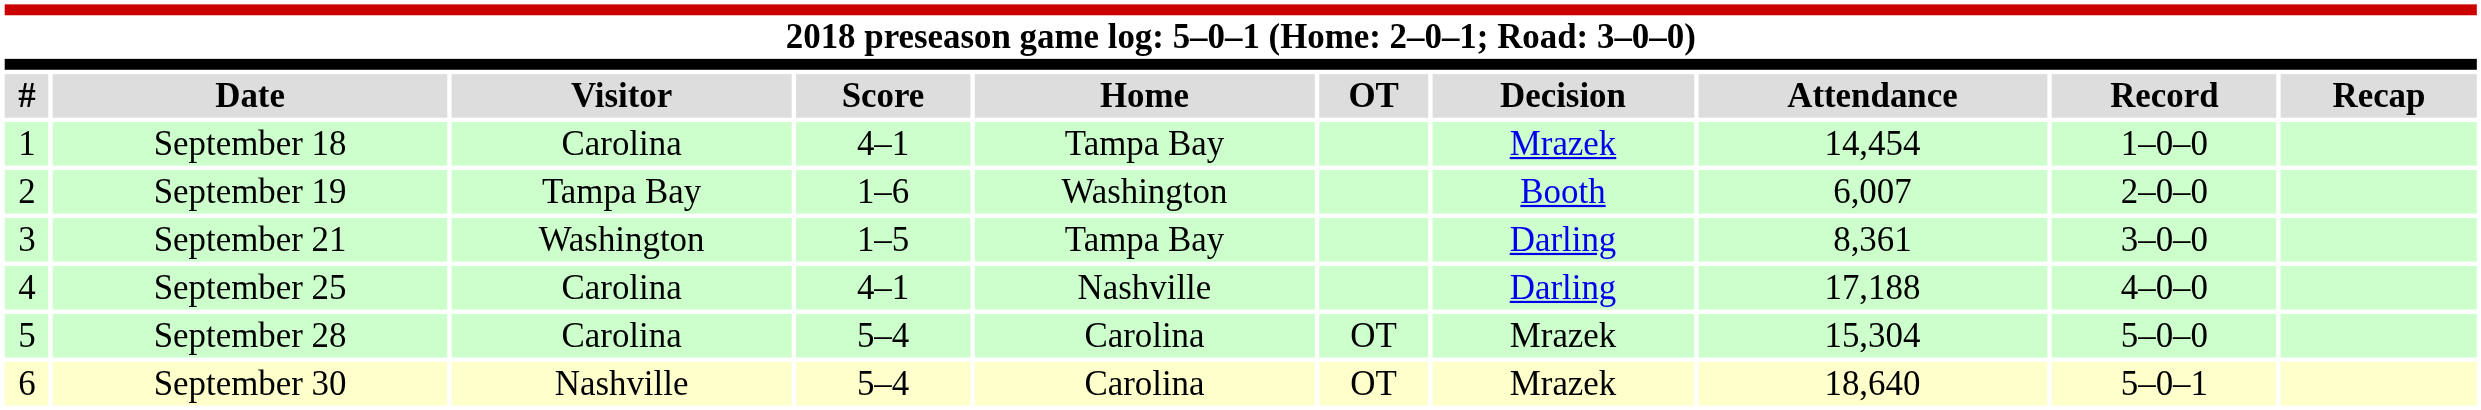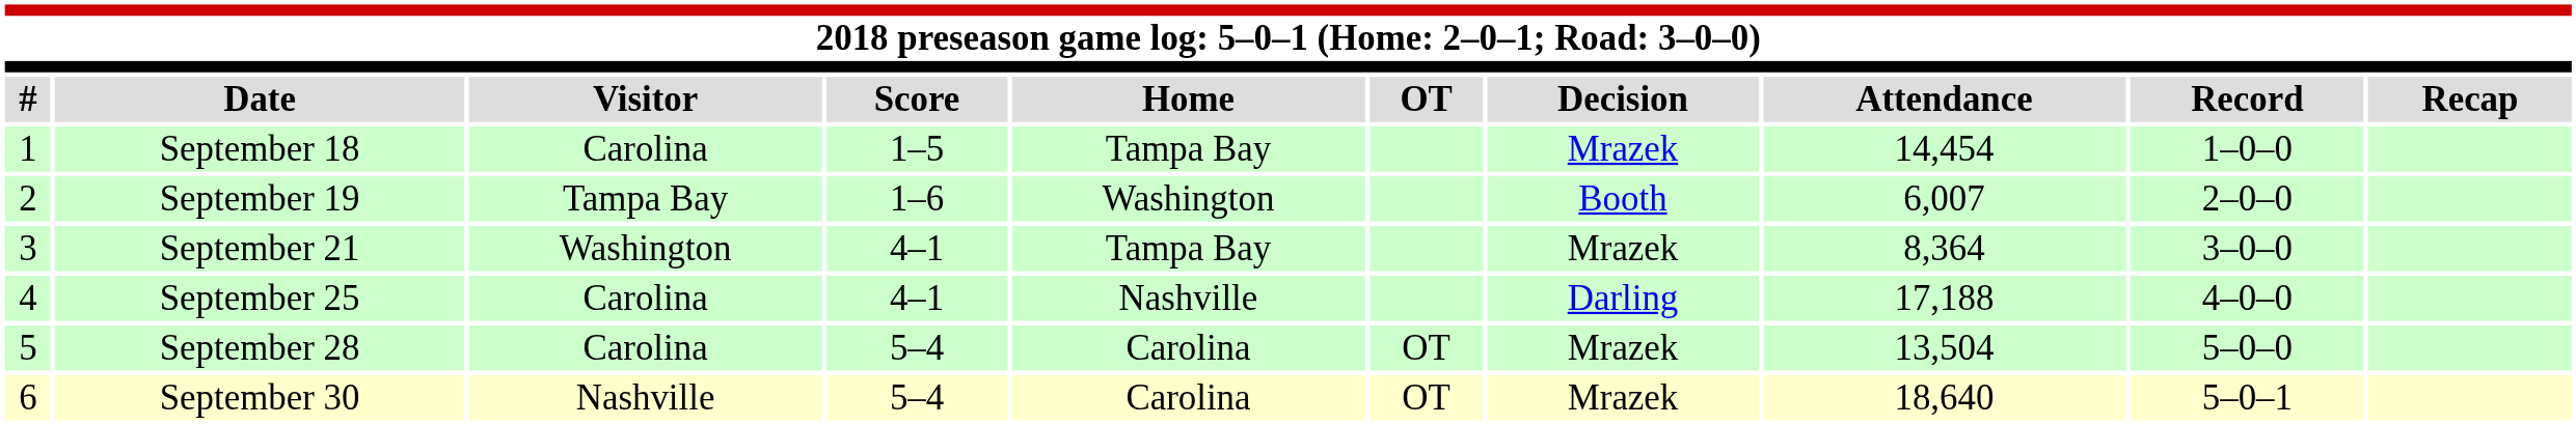September 18 | Score: 4–1 -> 1–5
September 21 | Score: 1–5 -> 4–1
September 21 | Decision: Darling -> Mrazek
September 21 | Attendance: 8,361 -> 8,364
September 28 | Attendance: 15,304 -> 13,504
